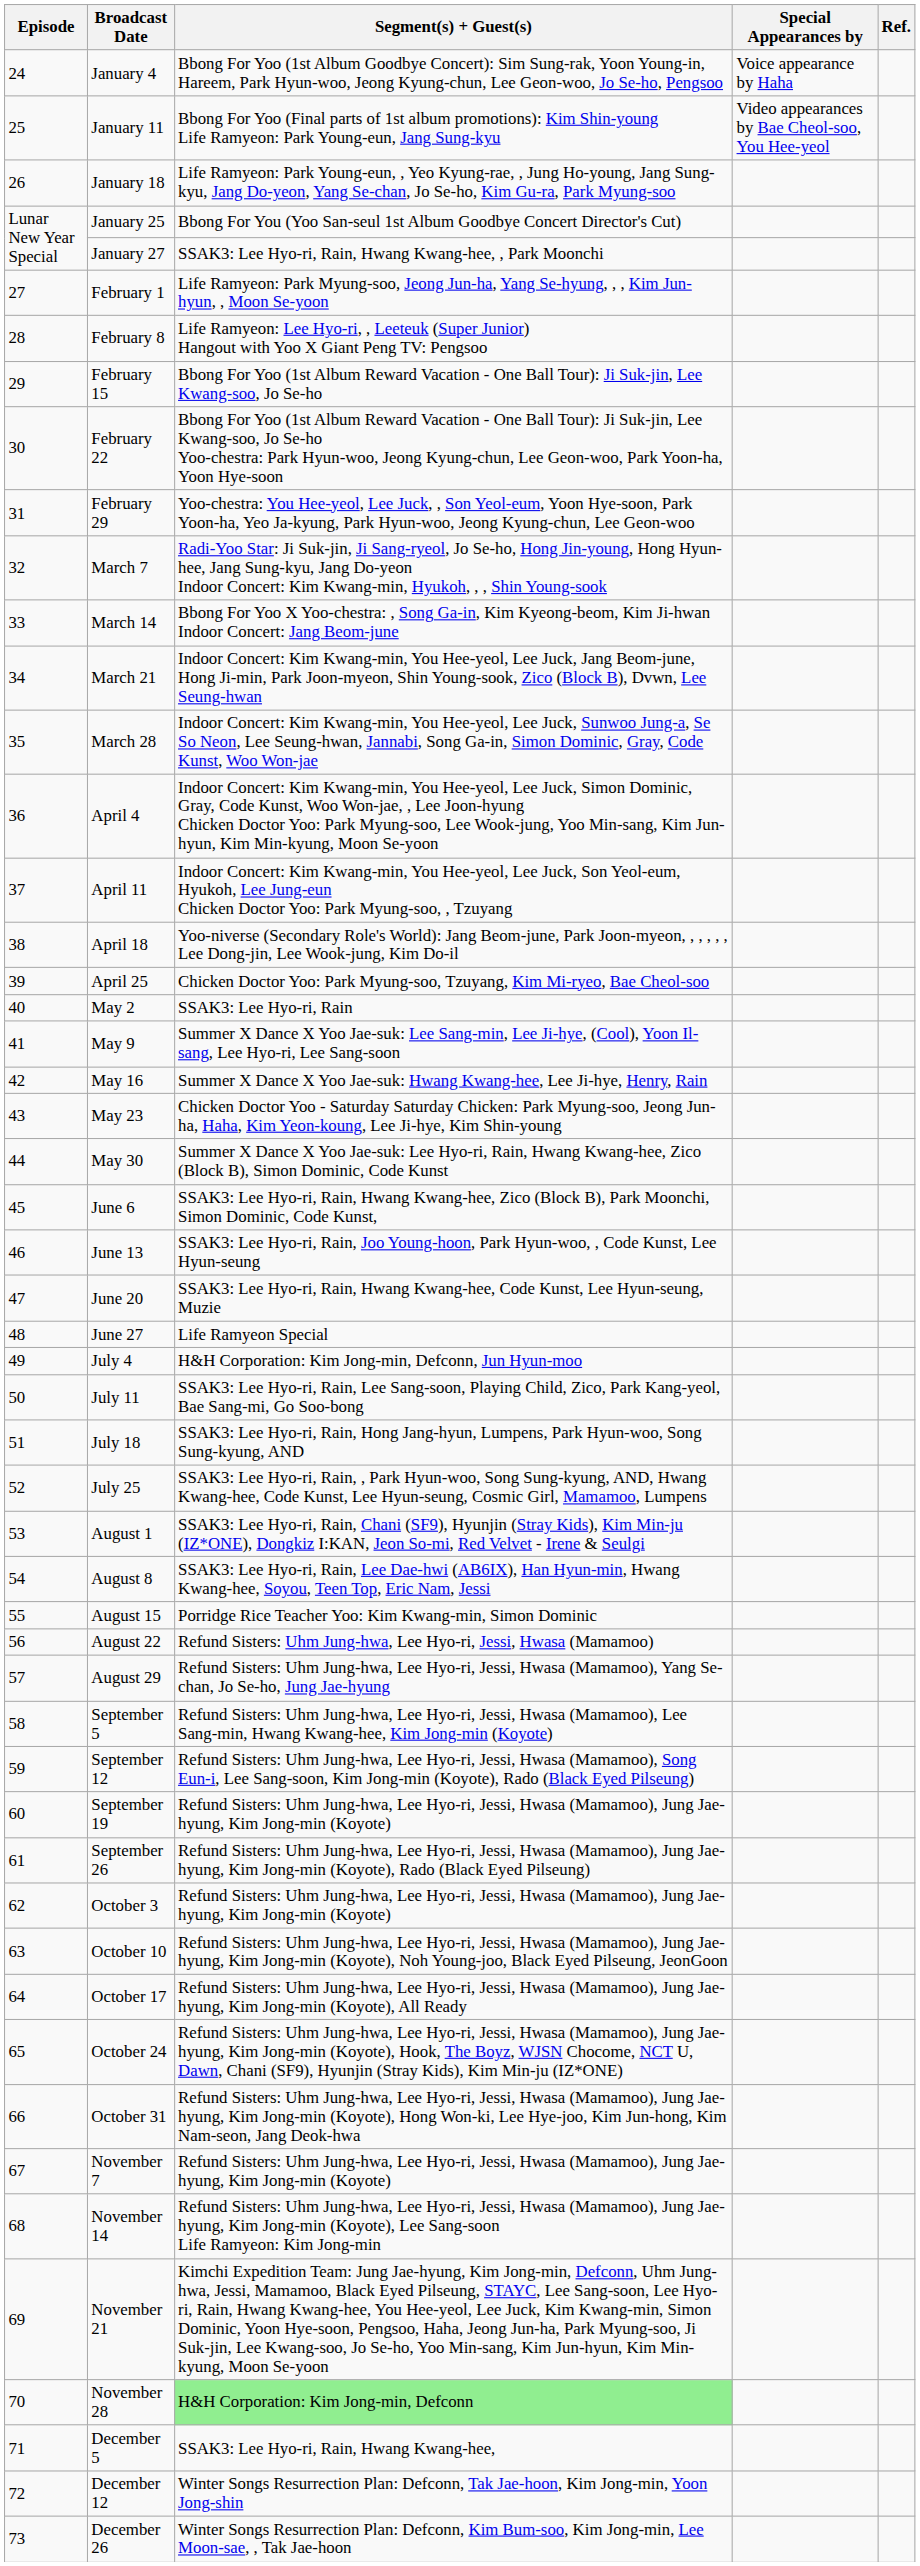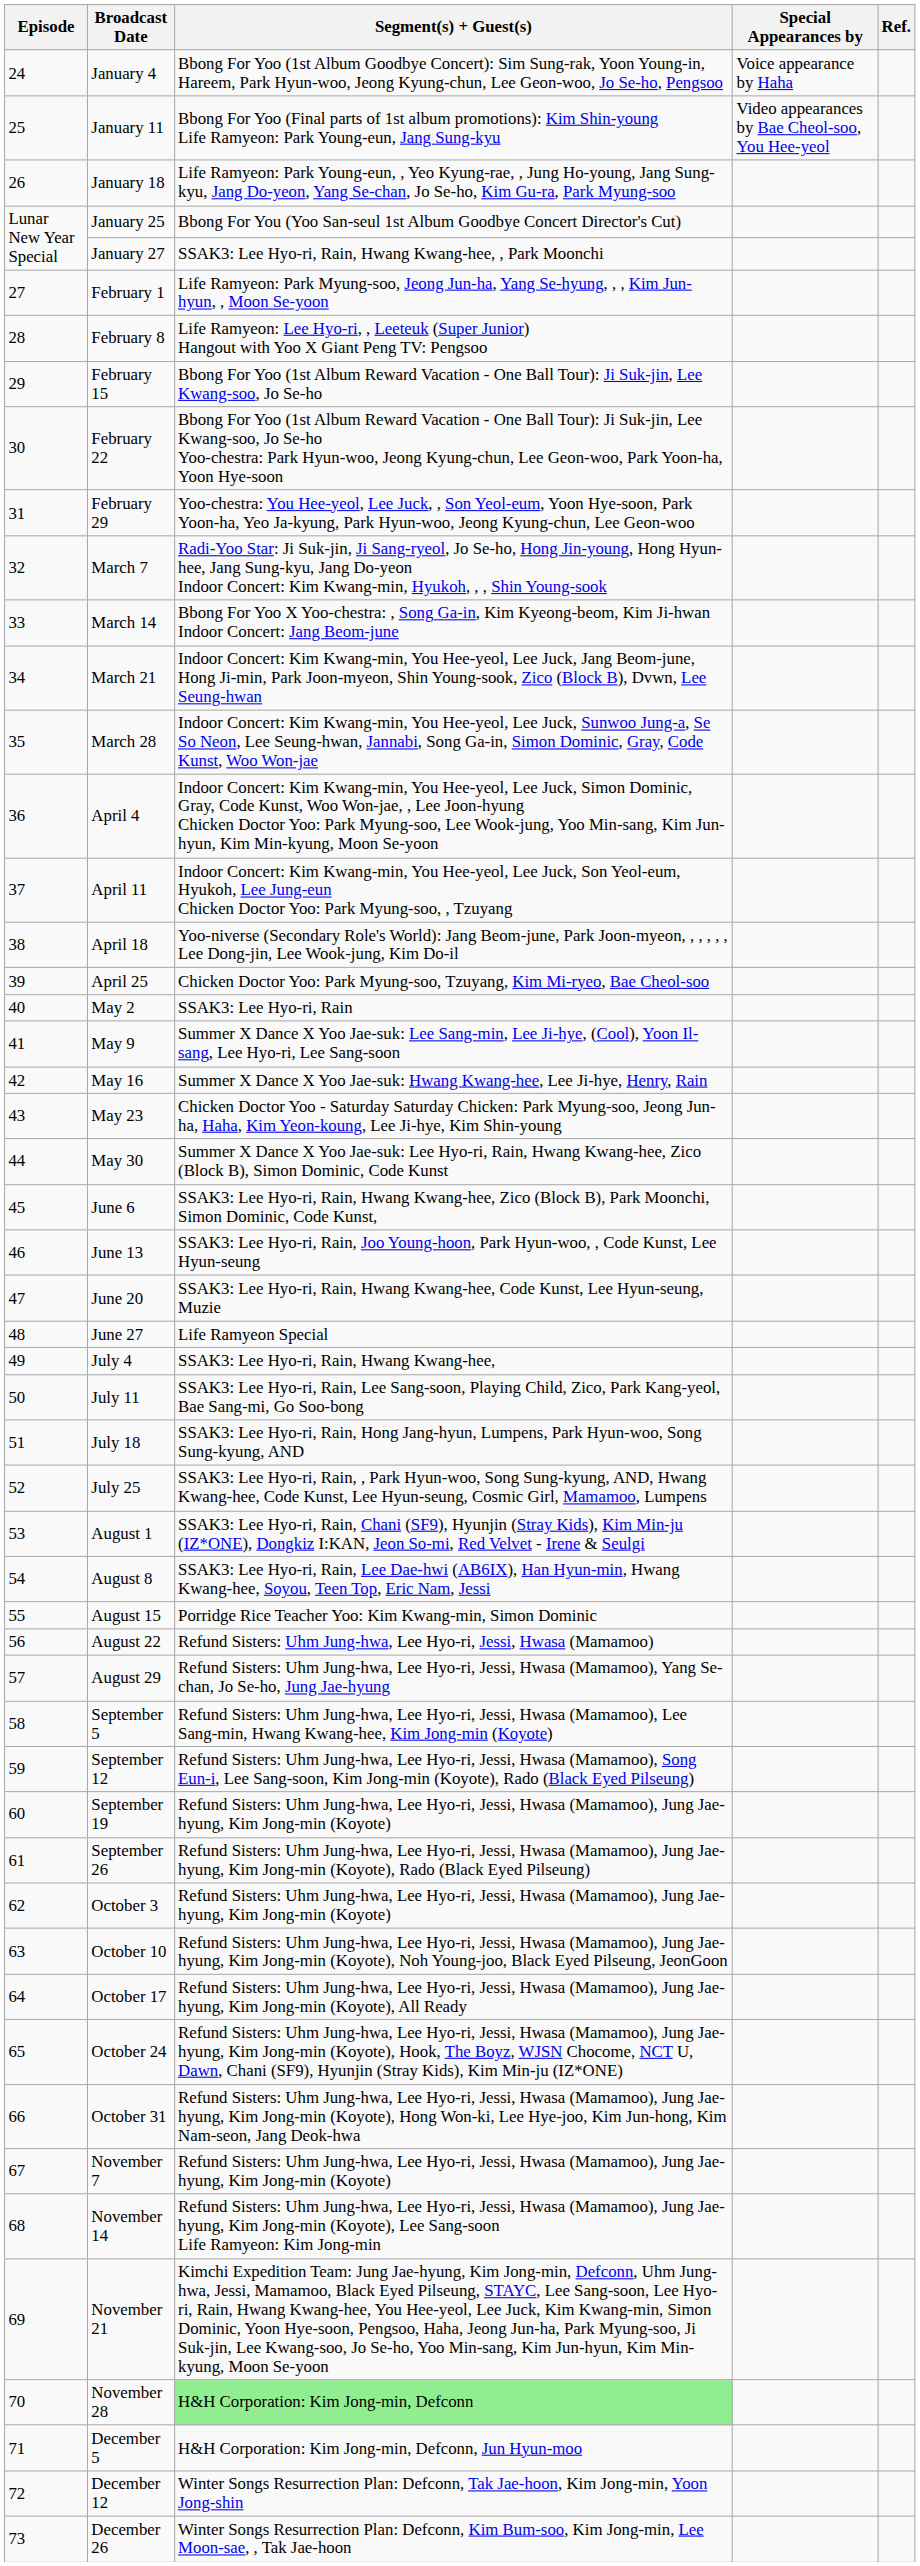July 4 | Segment(s) + Guest(s): H&H Corporation: Kim Jong-min, Defconn, Jun Hyun-moo -> SSAK3: Lee Hyo-ri, Rain, Hwang Kwang-hee,
December 5 | Segment(s) + Guest(s): SSAK3: Lee Hyo-ri, Rain, Hwang Kwang-hee, -> H&H Corporation: Kim Jong-min, Defconn, Jun Hyun-moo
